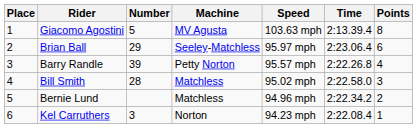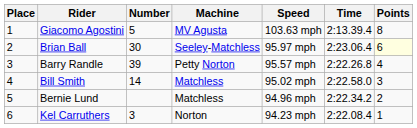Brian Ball | Number: 29 -> 30
Brian Ball | Points: no background -> lightyellow background
Bill Smith | Number: 28 -> 14
